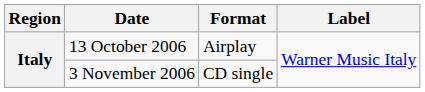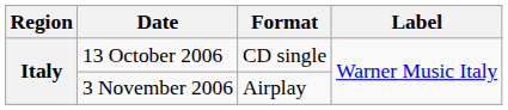13 October 2006 | Format: Airplay -> CD single
3 November 2006 | Format: CD single -> Airplay
